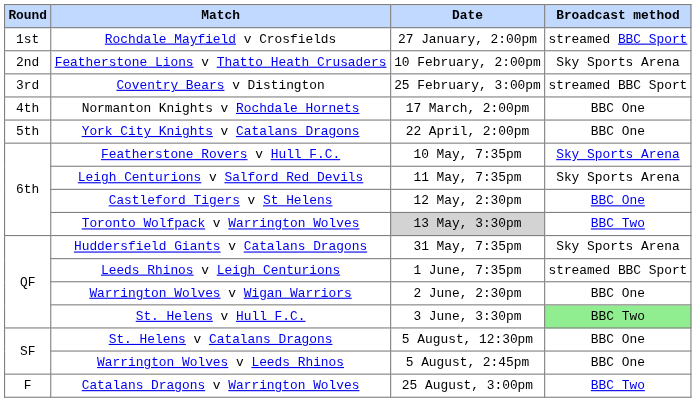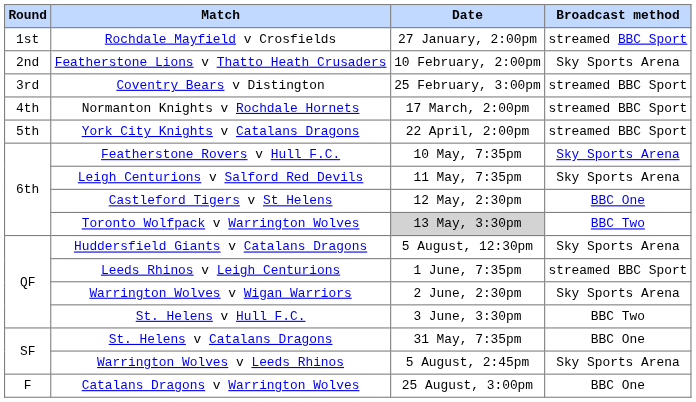Normanton Knights v Rochdale Hornets | Broadcast method: BBC One -> streamed BBC Sport
York City Knights v Catalans Dragons | Broadcast method: BBC One -> streamed BBC Sport
Huddersfield Giants v Catalans Dragons | Date: 31 May, 7:35pm -> 5 August, 12:30pm
Warrington Wolves v Wigan Warriors | Broadcast method: BBC One -> Sky Sports Arena
St. Helens v Hull F.C. | Broadcast method: lightgreen background -> no background
St. Helens v Catalans Dragons | Date: 5 August, 12:30pm -> 31 May, 7:35pm
Warrington Wolves v Leeds Rhinos | Broadcast method: BBC One -> Sky Sports Arena
Catalans Dragons v Warrington Wolves | Broadcast method: BBC Two -> BBC One
